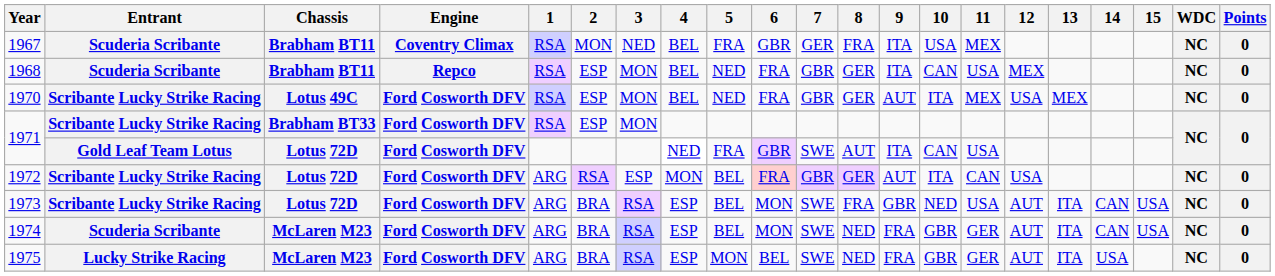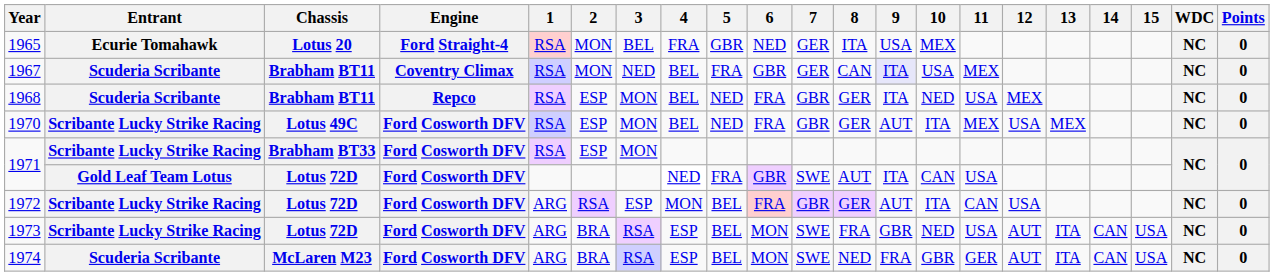+ row: 1965 | Ecurie Tomahawk | Lotus 20 | Ford Straight-4 | RSA | MON | BEL | FRA | GBR | NED | GER | ITA | USA | MEX | NC | 0
1967 | 8: FRA -> CAN
1967 | 9: no background -> lavender background
1968 | 10: CAN -> NED
- row: 1975 | Lucky Strike Racing | McLaren M23 | Ford Cosworth DFV | ARG | BRA | RSA | ESP | MON | BEL | SWE | NED | FRA | GBR | GER | AUT | ITA | USA | NC | 0
